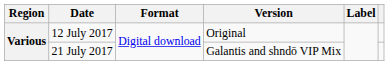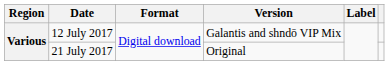12 July 2017 | Version: Original -> Galantis and shndō VIP Mix
21 July 2017 | Version: Galantis and shndō VIP Mix -> Original
